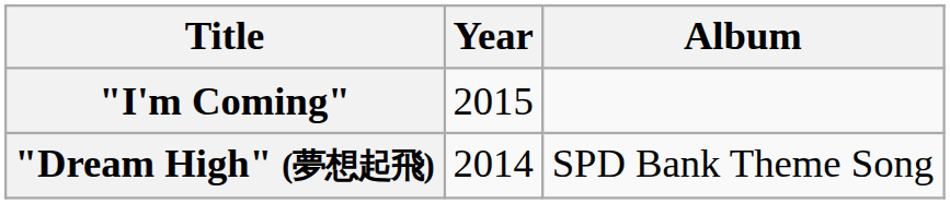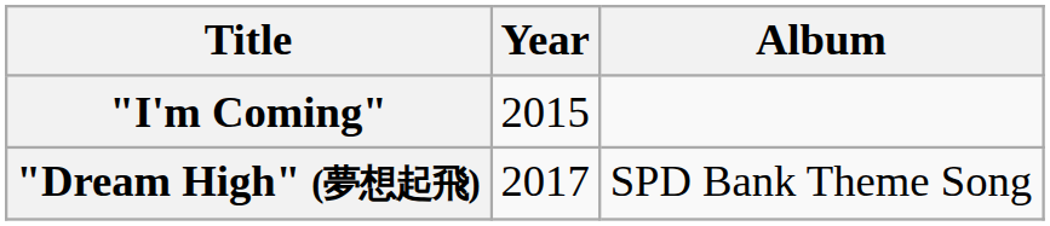"Dream High" (夢想起飛) | Year: 2014 -> 2017
